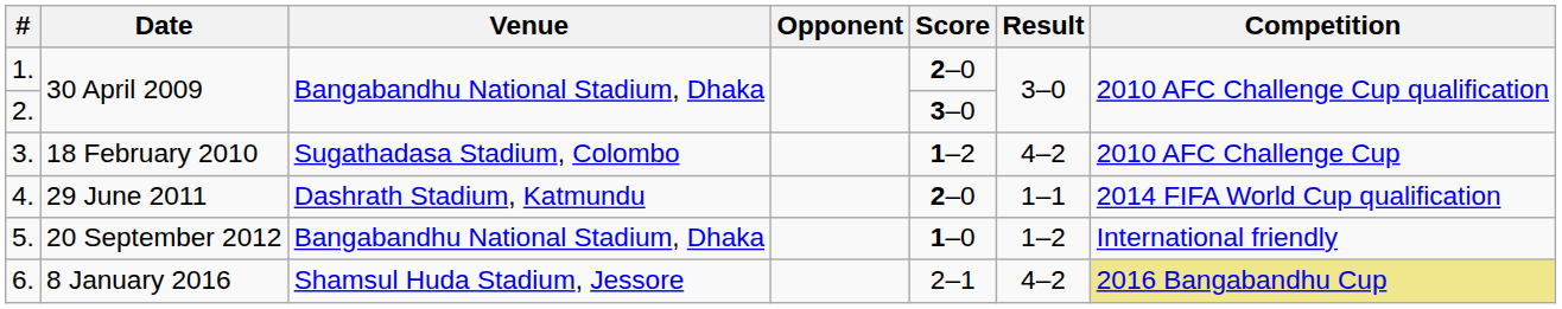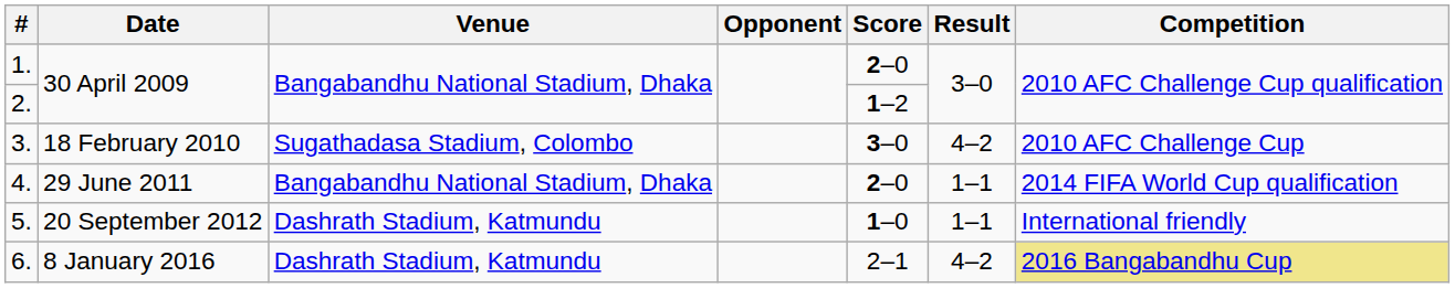2. | Score: 3–0 -> 1–2
3. | Score: 1–2 -> 3–0
4. | Venue: Dashrath Stadium, Katmundu -> Bangabandhu National Stadium, Dhaka
5. | Venue: Bangabandhu National Stadium, Dhaka -> Dashrath Stadium, Katmundu
5. | Result: 1–2 -> 1–1
6. | Venue: Shamsul Huda Stadium, Jessore -> Dashrath Stadium, Katmundu
